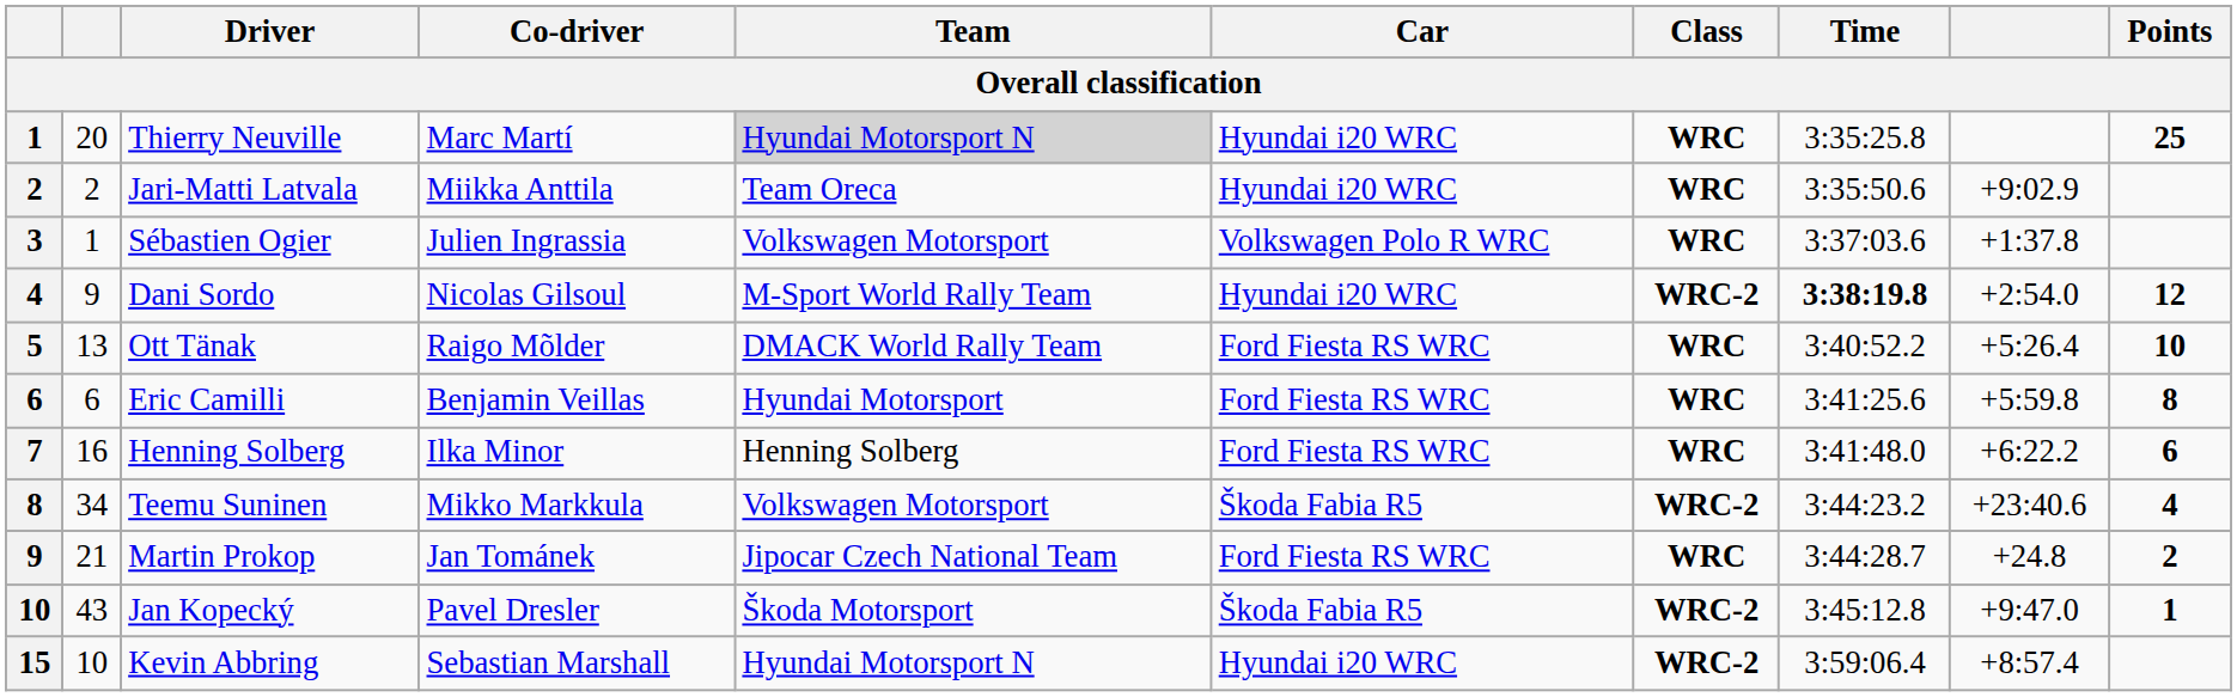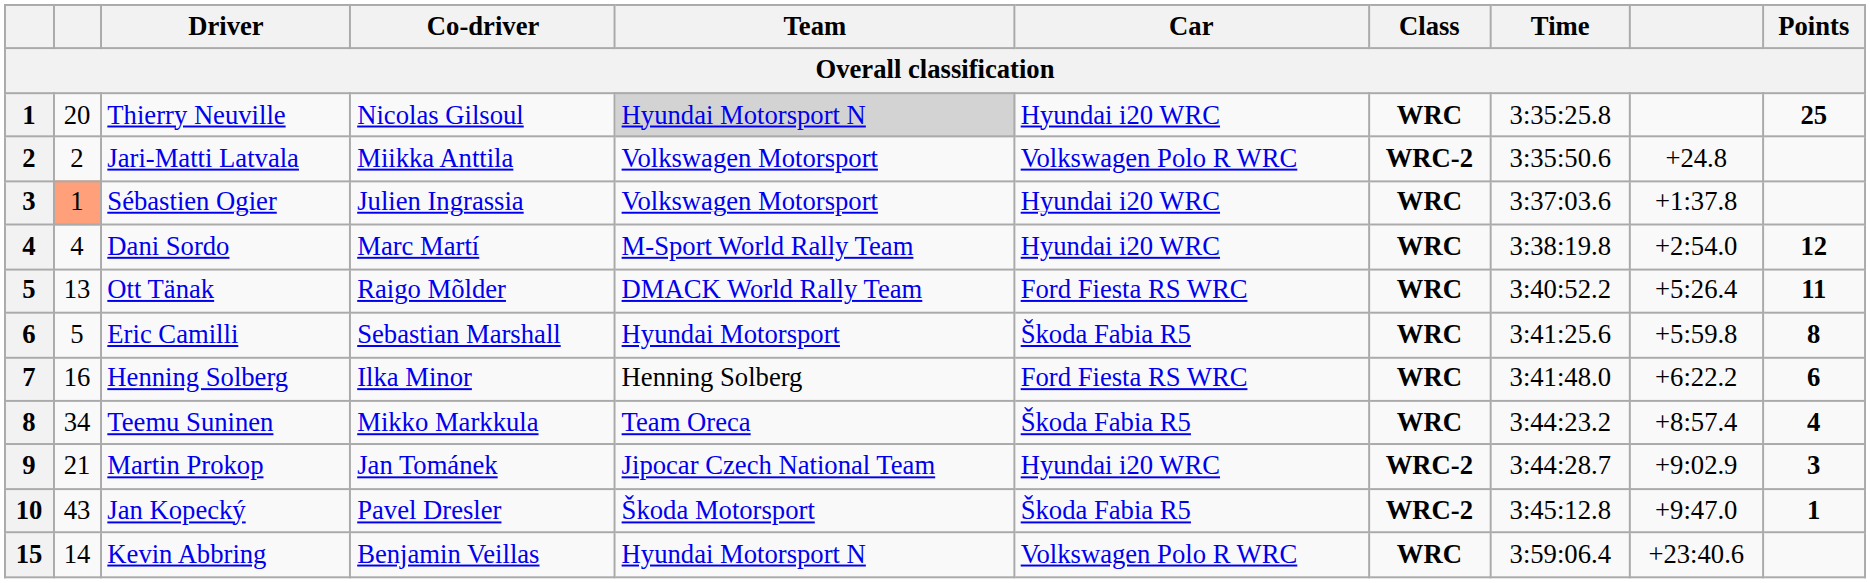Thierry Neuville | Co-driver: Marc Martí -> Nicolas Gilsoul
Jari-Matti Latvala | Team: Team Oreca -> Volkswagen Motorsport
Jari-Matti Latvala | Car: Hyundai i20 WRC -> Volkswagen Polo R WRC
Jari-Matti Latvala | Class: WRC -> WRC-2
Jari-Matti Latvala | column 9: +9:02.9 -> +24.8
Sébastien Ogier | column 2: no background -> lightsalmon background
Sébastien Ogier | Car: Volkswagen Polo R WRC -> Hyundai i20 WRC
Dani Sordo | column 2: 9 -> 4
Dani Sordo | Co-driver: Nicolas Gilsoul -> Marc Martí
Dani Sordo | Class: WRC-2 -> WRC
Dani Sordo | Time: bold -> normal
Ott Tänak | Points: 10 -> 11
Eric Camilli | column 2: 6 -> 5
Eric Camilli | Co-driver: Benjamin Veillas -> Sebastian Marshall
Eric Camilli | Car: Ford Fiesta RS WRC -> Škoda Fabia R5
Teemu Suninen | Team: Volkswagen Motorsport -> Team Oreca
Teemu Suninen | Class: WRC-2 -> WRC
Teemu Suninen | column 9: +23:40.6 -> +8:57.4
Martin Prokop | Car: Ford Fiesta RS WRC -> Hyundai i20 WRC
Martin Prokop | Class: WRC -> WRC-2
Martin Prokop | column 9: +24.8 -> +9:02.9
Martin Prokop | Points: 2 -> 3
Kevin Abbring | column 2: 10 -> 14
Kevin Abbring | Co-driver: Sebastian Marshall -> Benjamin Veillas
Kevin Abbring | Car: Hyundai i20 WRC -> Volkswagen Polo R WRC
Kevin Abbring | Class: WRC-2 -> WRC
Kevin Abbring | column 9: +8:57.4 -> +23:40.6
